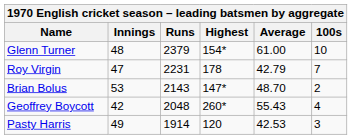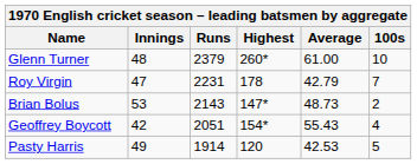Glenn Turner | Highest: 154* -> 260*
Brian Bolus | Average: 48.70 -> 48.73
Geoffrey Boycott | Runs: 2048 -> 2051
Geoffrey Boycott | Highest: 260* -> 154*
Pasty Harris | 100s: 3 -> 5
